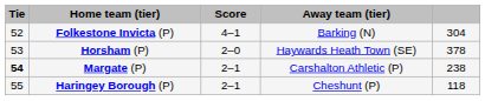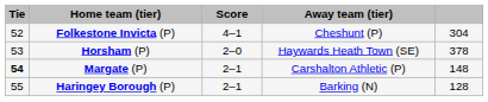Folkestone Invicta (P) | Away team (tier): Barking (N) -> Cheshunt (P)
Margate (P) | column 5: 238 -> 148
Haringey Borough (P) | Away team (tier): Cheshunt (P) -> Barking (N)
Haringey Borough (P) | column 5: 118 -> 128
